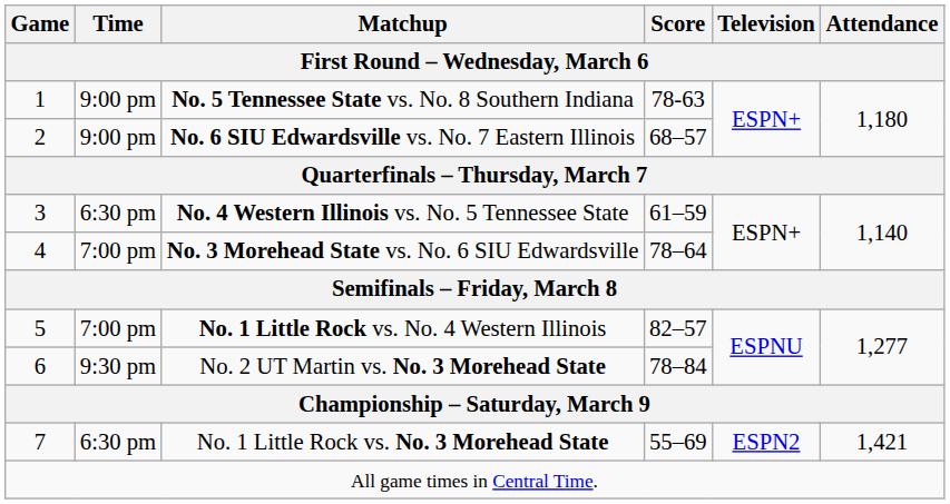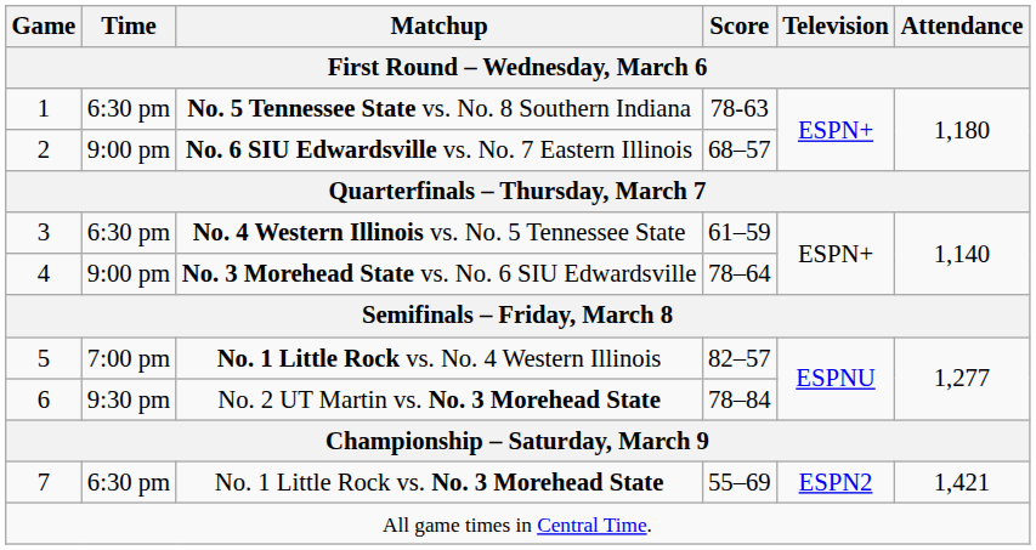No. 5 Tennessee State vs. No. 8 Southern Indiana | Time: 9:00 pm -> 6:30 pm
No. 3 Morehead State vs. No. 6 SIU Edwardsville | Time: 7:00 pm -> 9:00 pm
